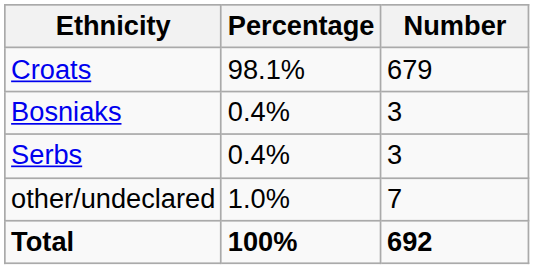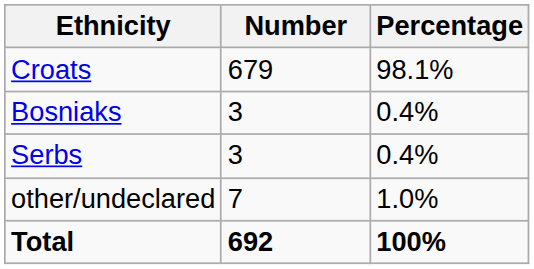columns swapped: Number <-> Percentage
